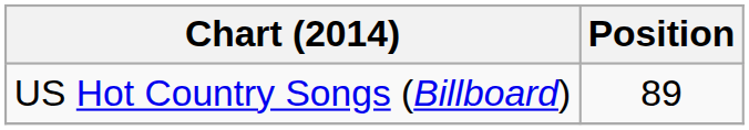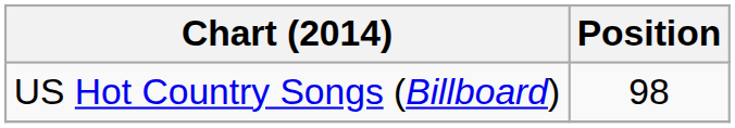US Hot Country Songs (Billboard) | Position: 89 -> 98
